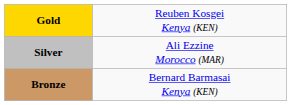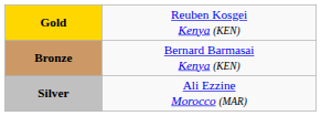rows swapped: Silver <-> Bronze
